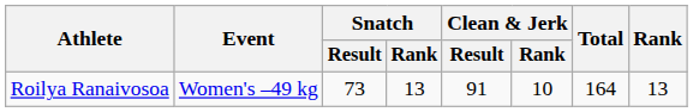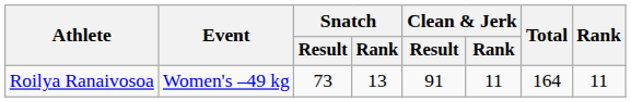Roilya Ranaivosoa | Clean & Jerk / Rank: 10 -> 11
Roilya Ranaivosoa | Rank: 13 -> 11
